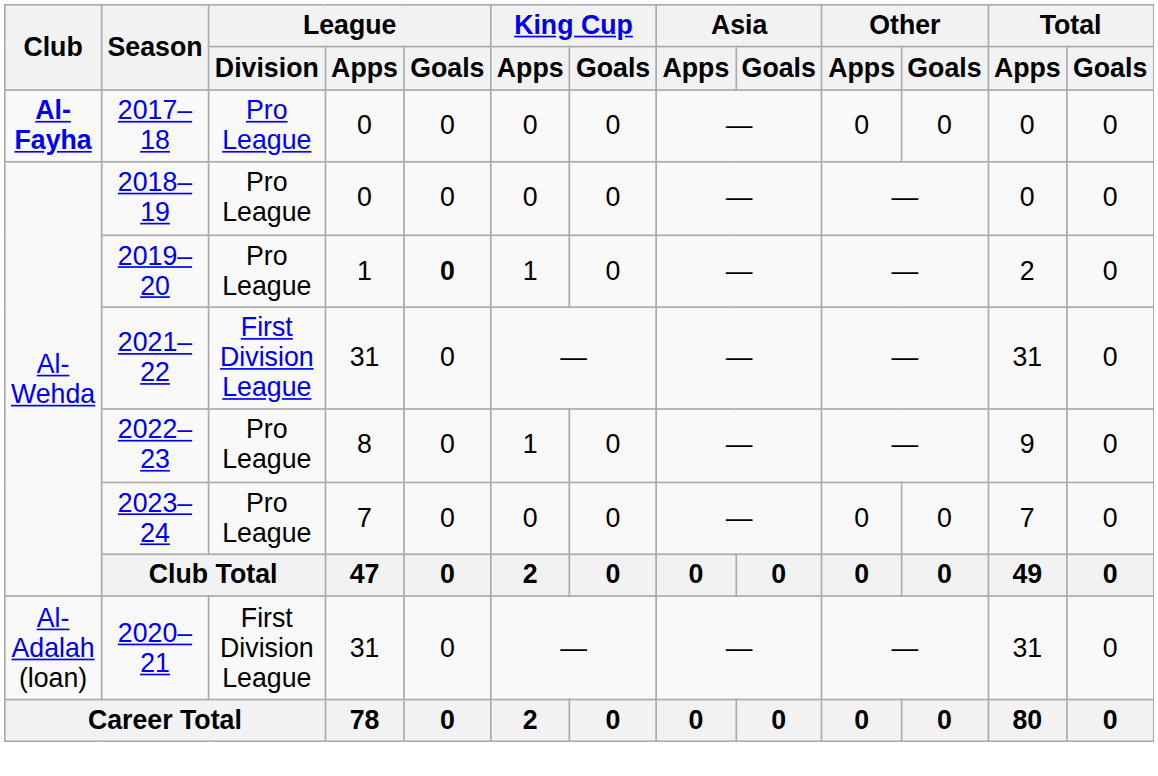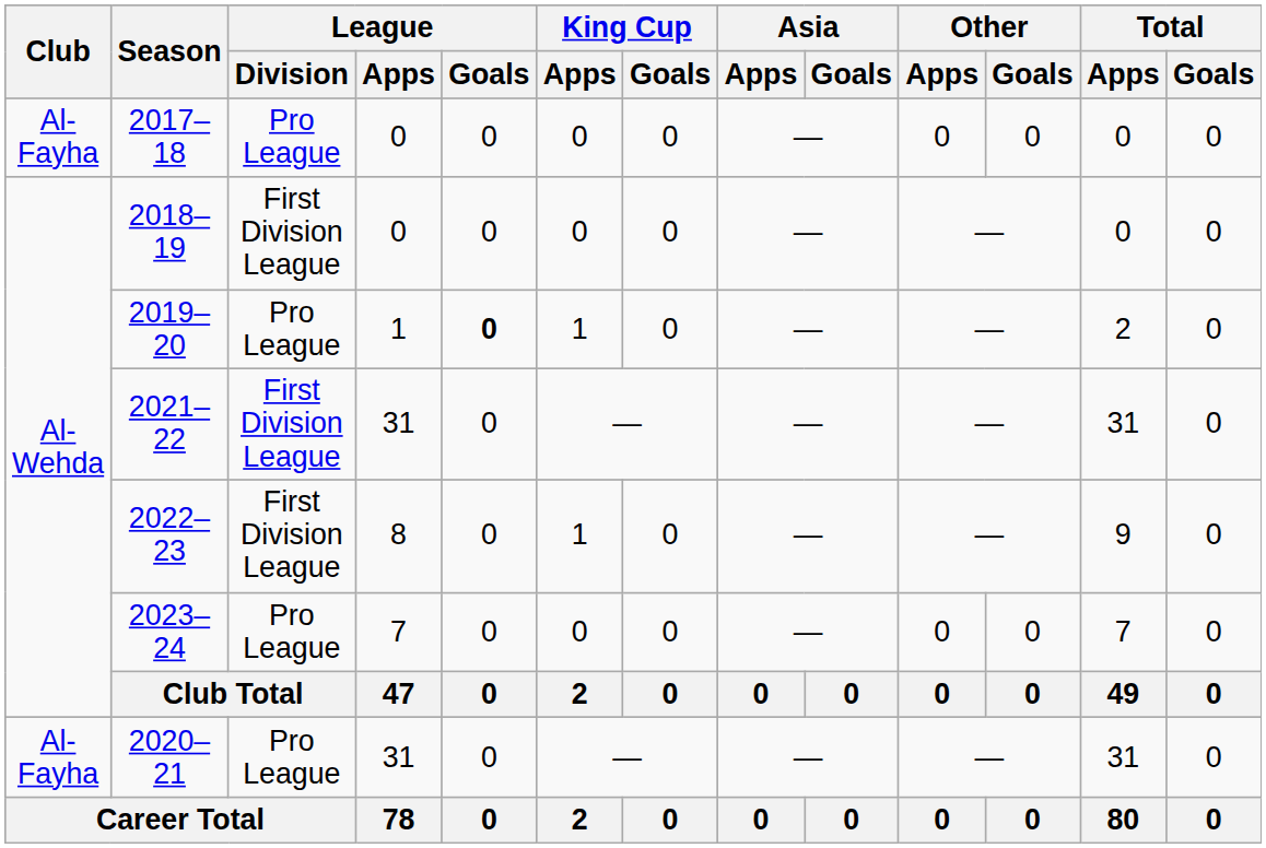2017–18 | Club: bold -> normal
2018–19 | League / Division: Pro League -> First Division League
2022–23 | League / Division: Pro League -> First Division League
2020–21 | Club: Al-Adalah (loan) -> Al-Fayha
2020–21 | League / Division: First Division League -> Pro League
